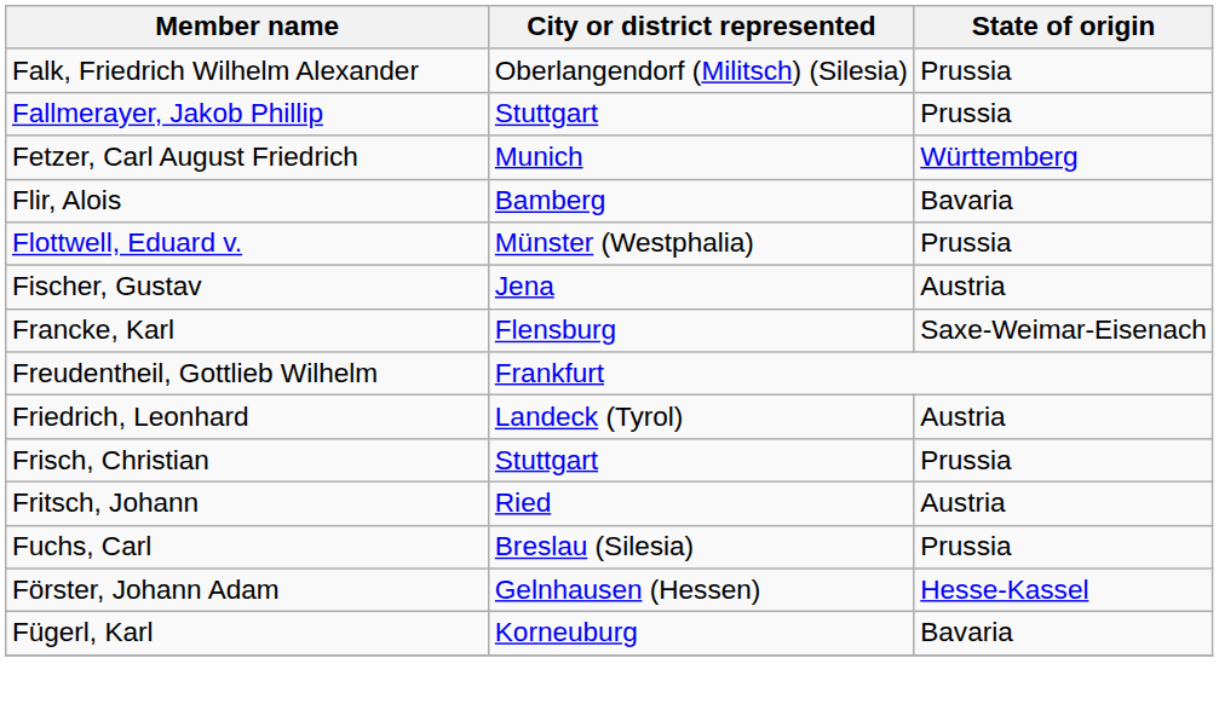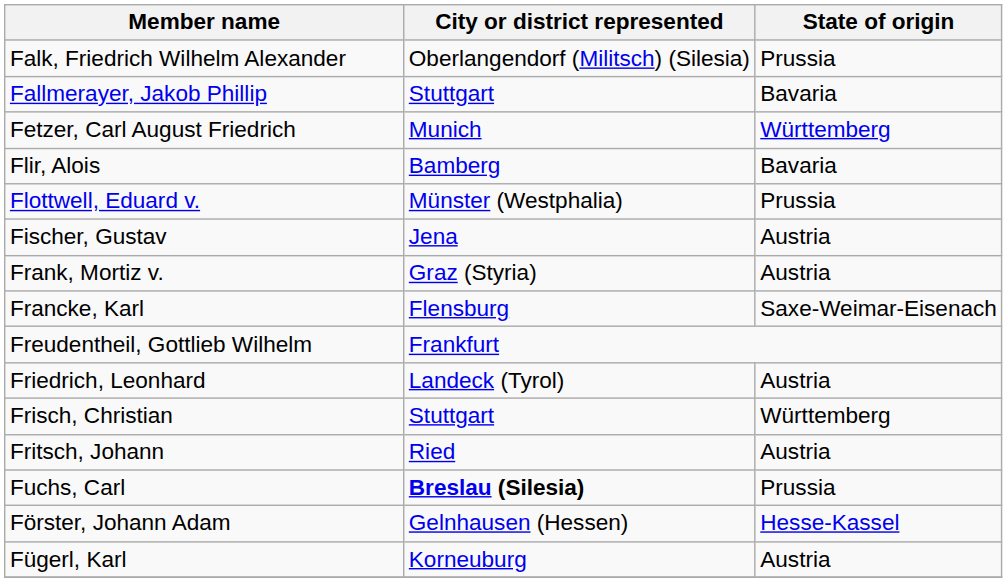Fallmerayer, Jakob Phillip | State of origin: Prussia -> Bavaria
+ row: Frank, Mortiz v. | Graz (Styria) | Austria
Frisch, Christian | State of origin: Prussia -> Württemberg
Fuchs, Carl | City or district represented: normal -> bold
Fügerl, Karl | State of origin: Bavaria -> Austria
